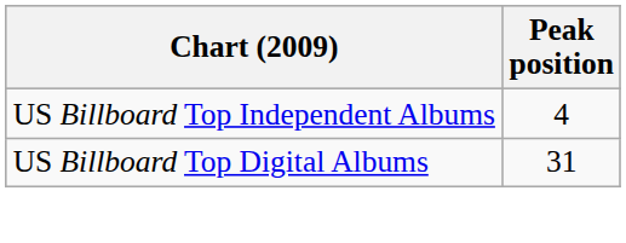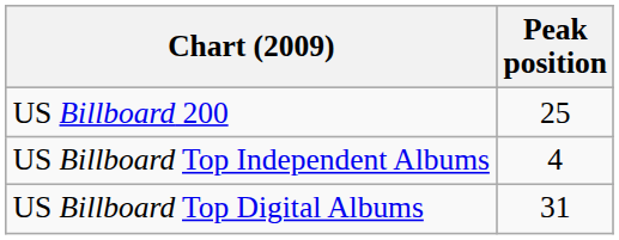+ row: US Billboard 200 | 25
